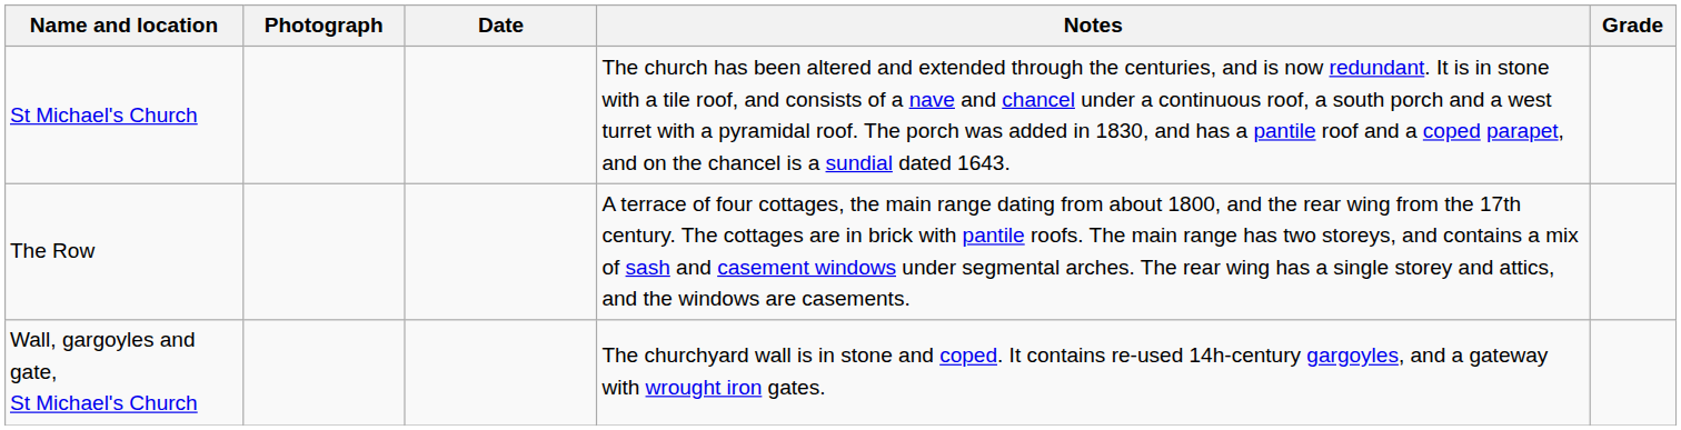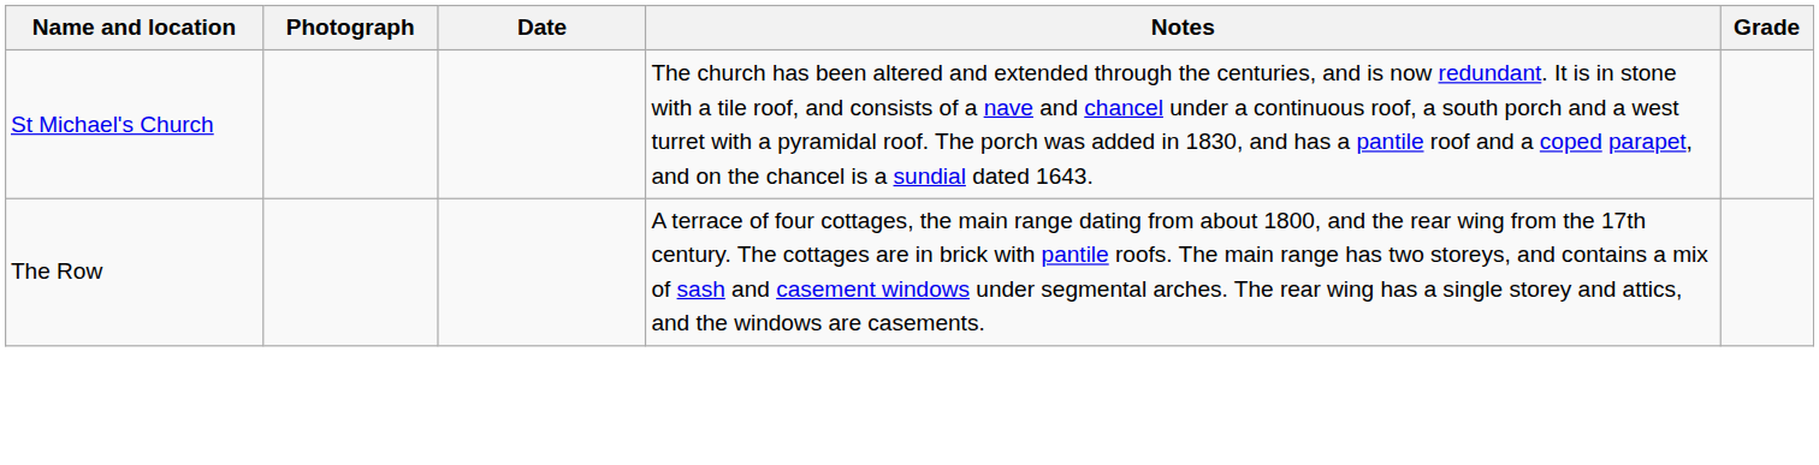- row: Wall, gargoyles and gate, St Michael's Church | The churchyard wall is in stone and coped. It contains re-used 14h-century gargoyles, and a gateway with wrought iron gates.
